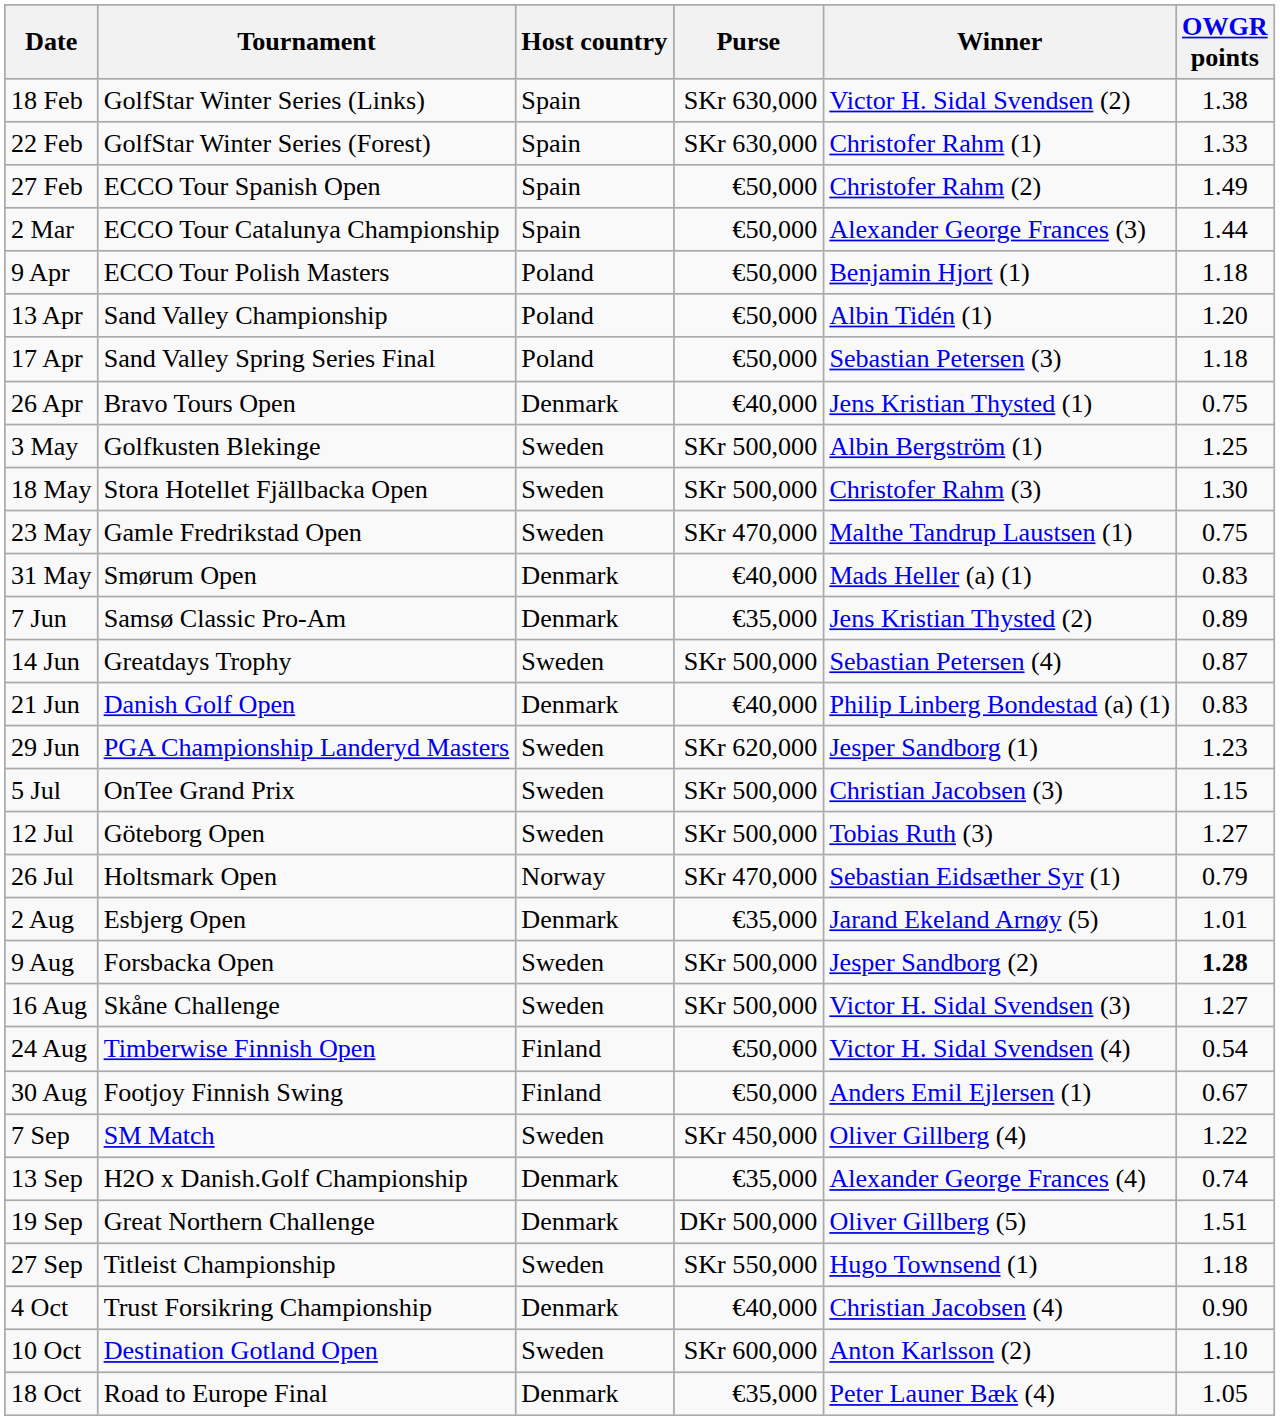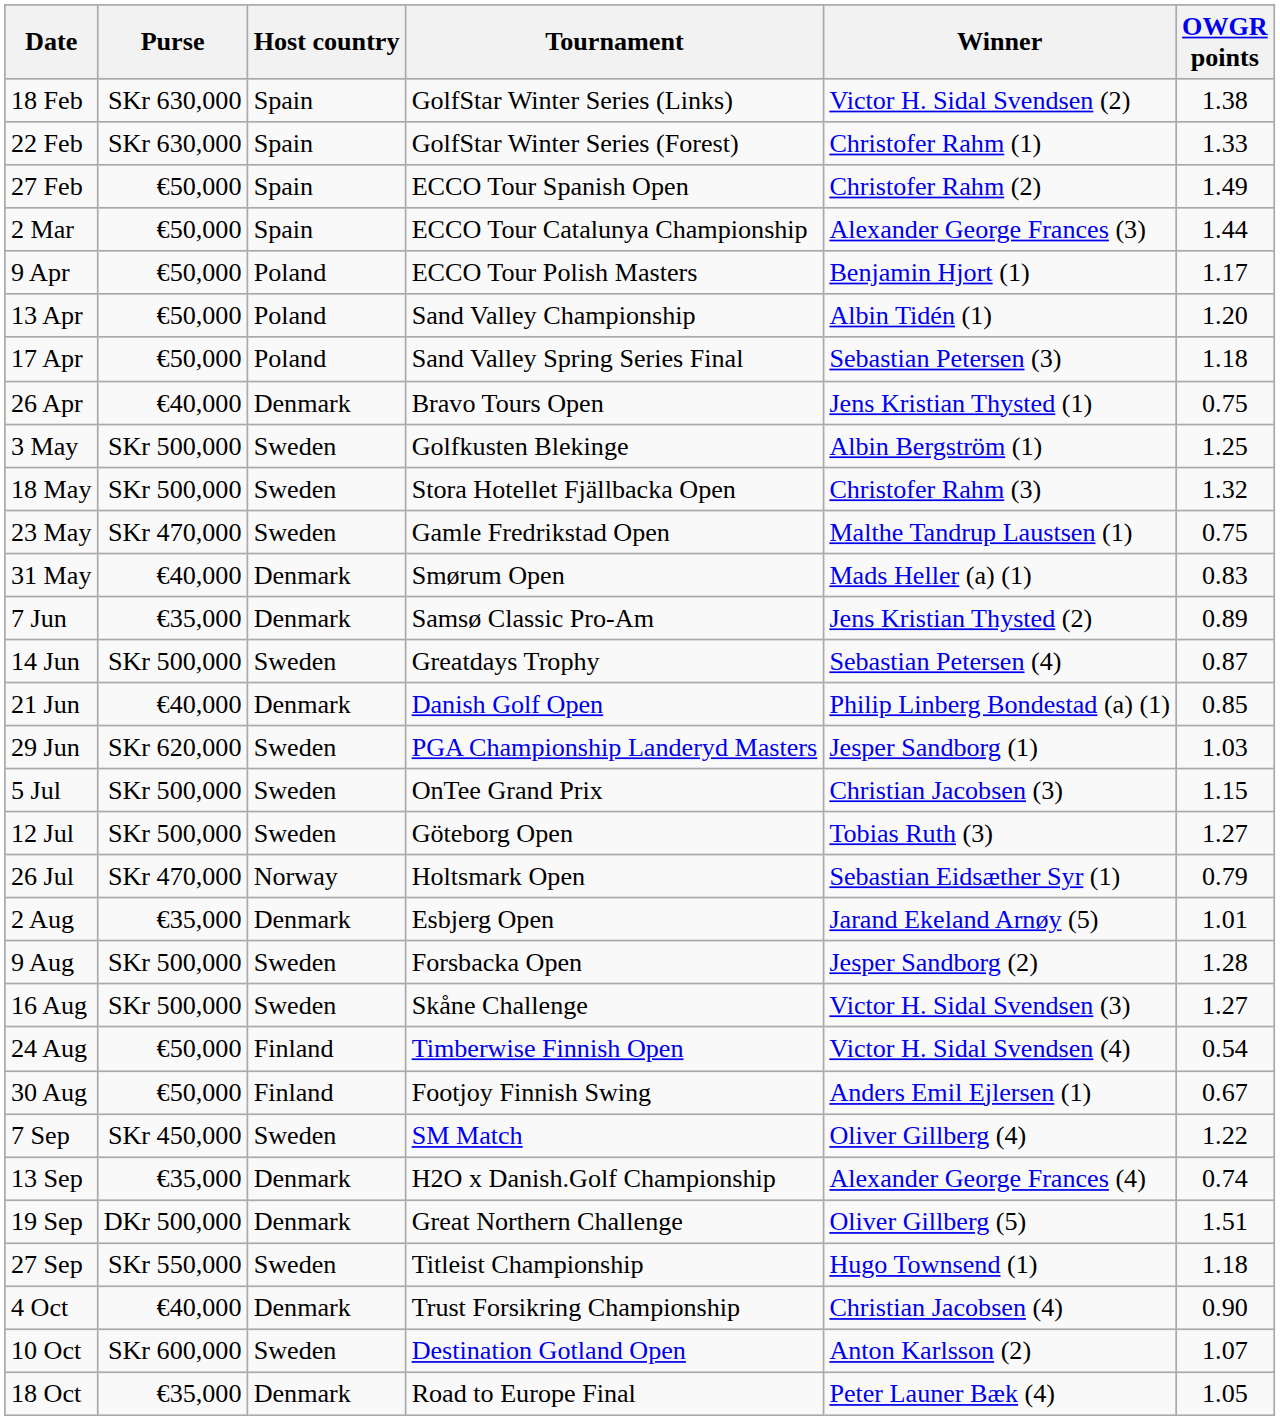columns swapped: Tournament <-> Purse
9 Apr | OWGR points: 1.18 -> 1.17
18 May | OWGR points: 1.30 -> 1.32
21 Jun | OWGR points: 0.83 -> 0.85
29 Jun | OWGR points: 1.23 -> 1.03
9 Aug | OWGR points: bold -> normal
10 Oct | OWGR points: 1.10 -> 1.07
